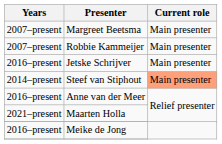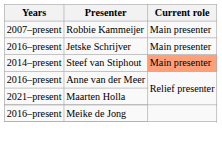- row: 2007–present | Margreet Beetsma | Main presenter
